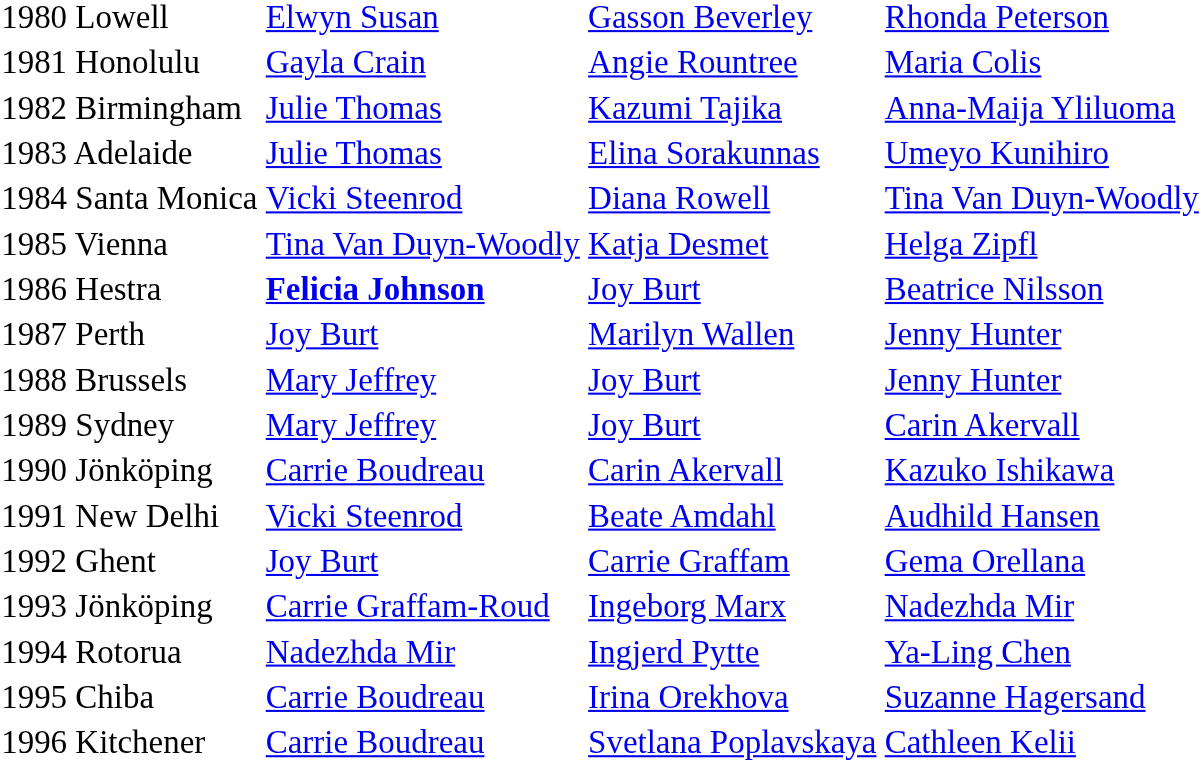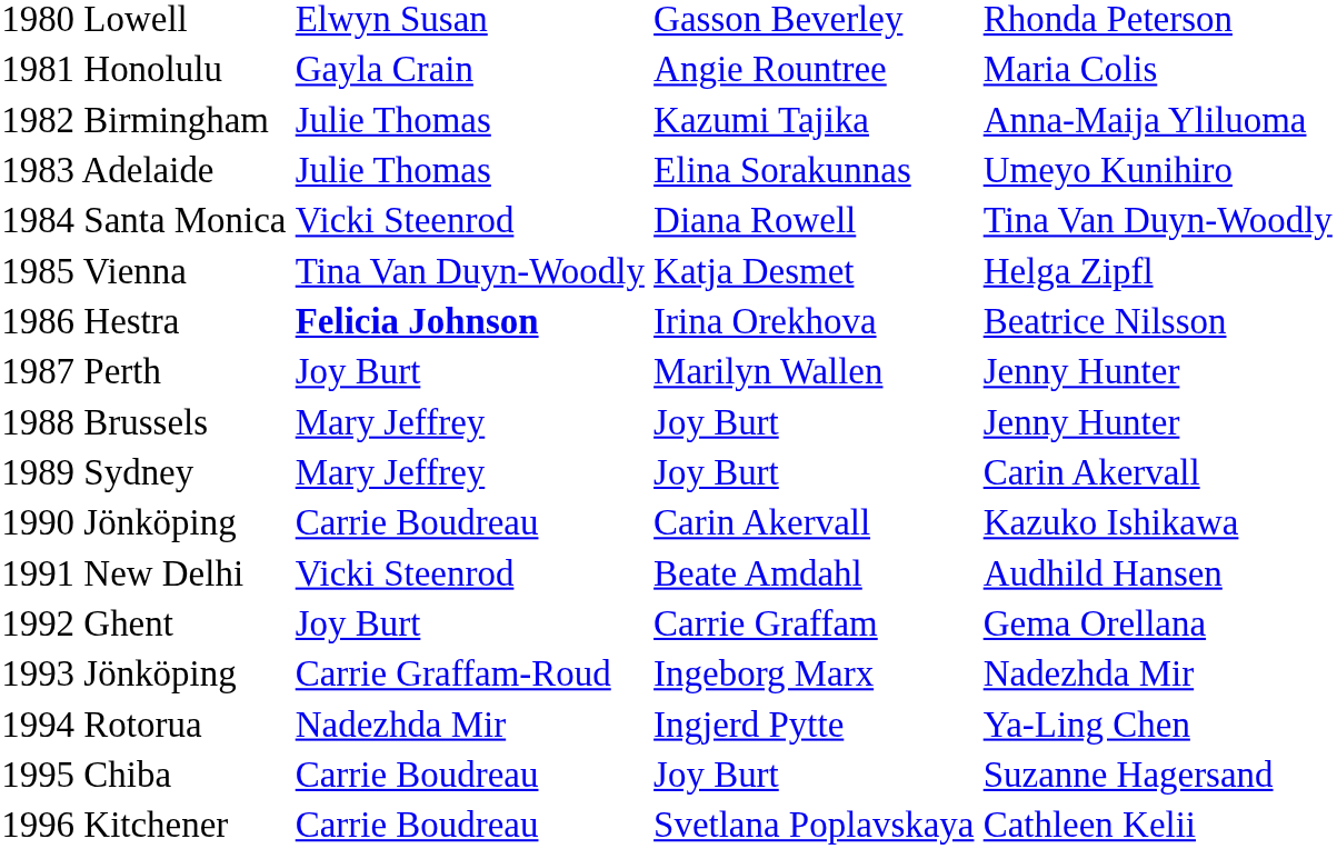1986 Hestra | column 3: Joy Burt -> Irina Orekhova
1995 Chiba | column 3: Irina Orekhova -> Joy Burt
